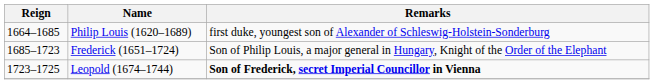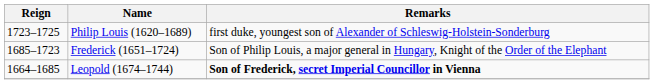Philip Louis (1620–1689) | Reign: 1664–1685 -> 1723–1725
Leopold (1674–1744) | Reign: 1723–1725 -> 1664–1685
